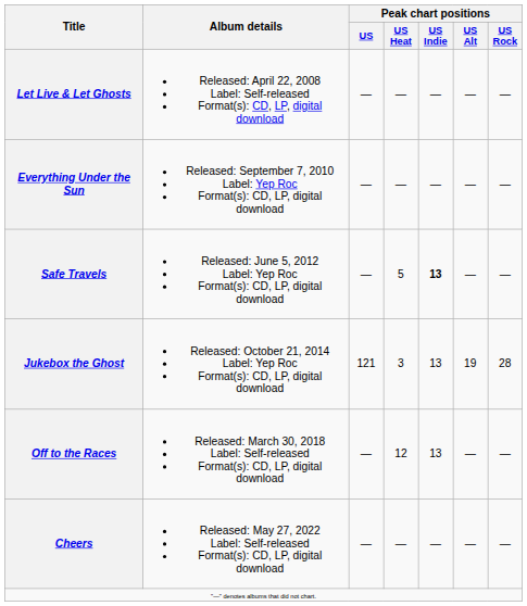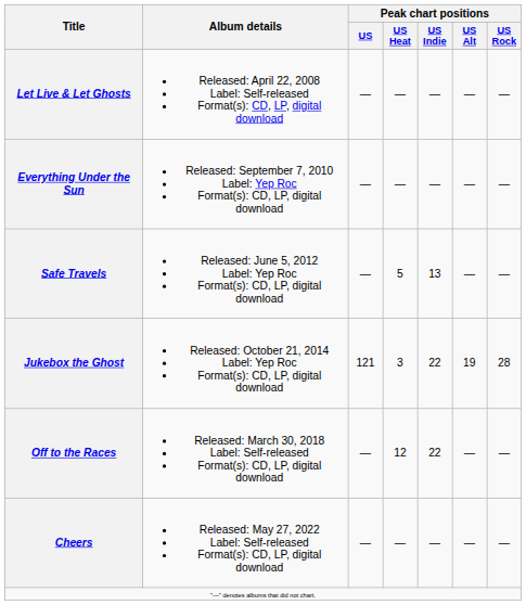Safe Travels | Peak chart positions / US Indie: bold -> normal
Jukebox the Ghost | Peak chart positions / US Indie: 13 -> 22
Off to the Races | Peak chart positions / US Indie: 13 -> 22
